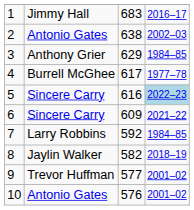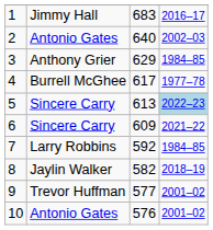2 | column 3: 638 -> 640
5 | column 3: 616 -> 613
